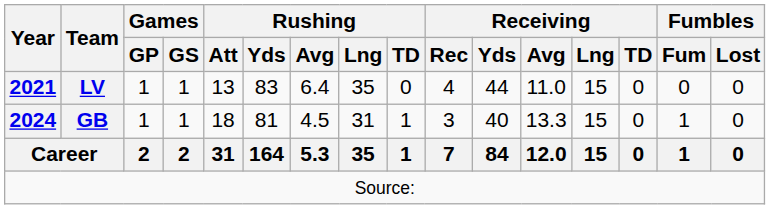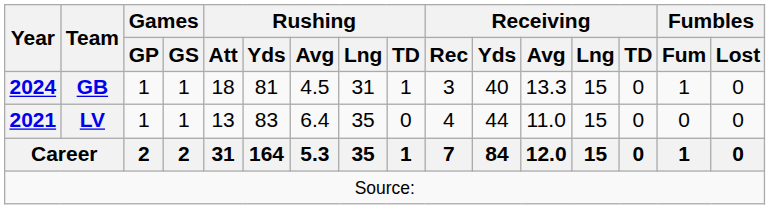rows swapped: LV <-> GB
